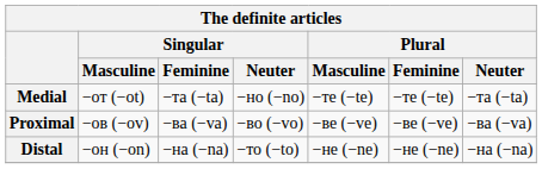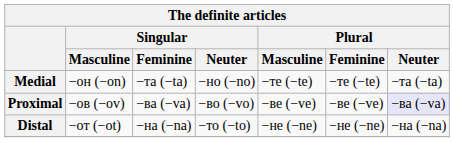Medial | Singular / Masculine: −от (−ot) -> −он (−on)
Proximal | Plural / Neuter: no background -> lavender background
Distal | Singular / Masculine: −он (−on) -> −от (−ot)
